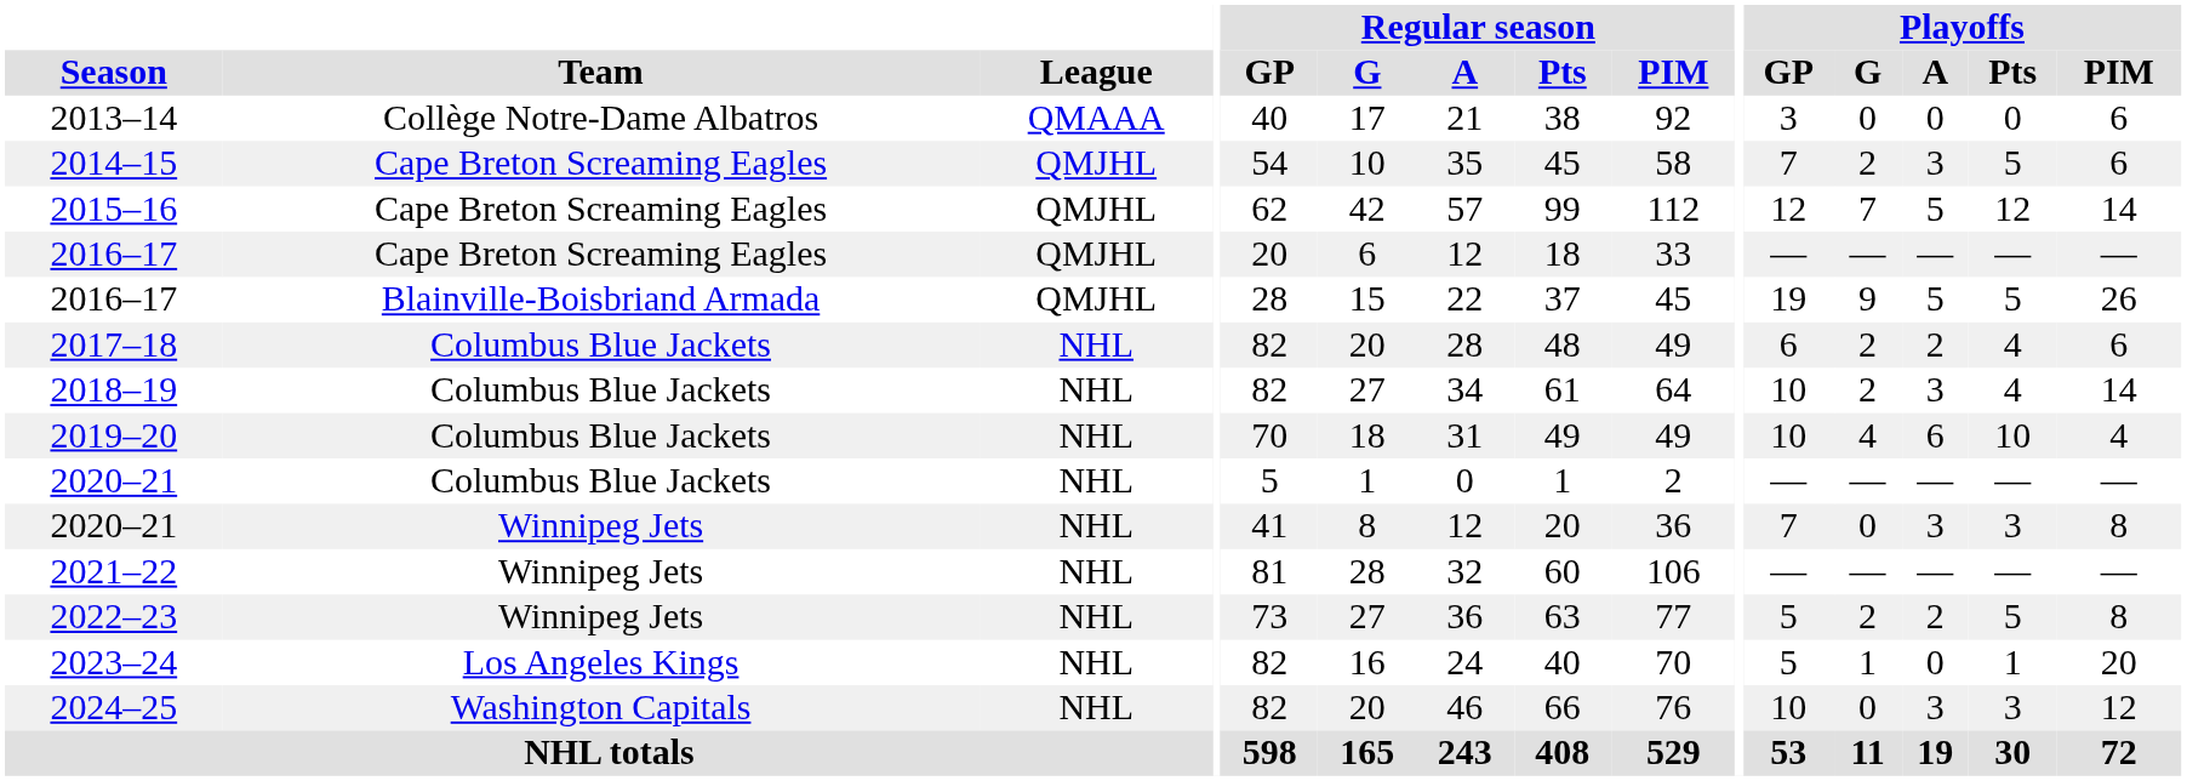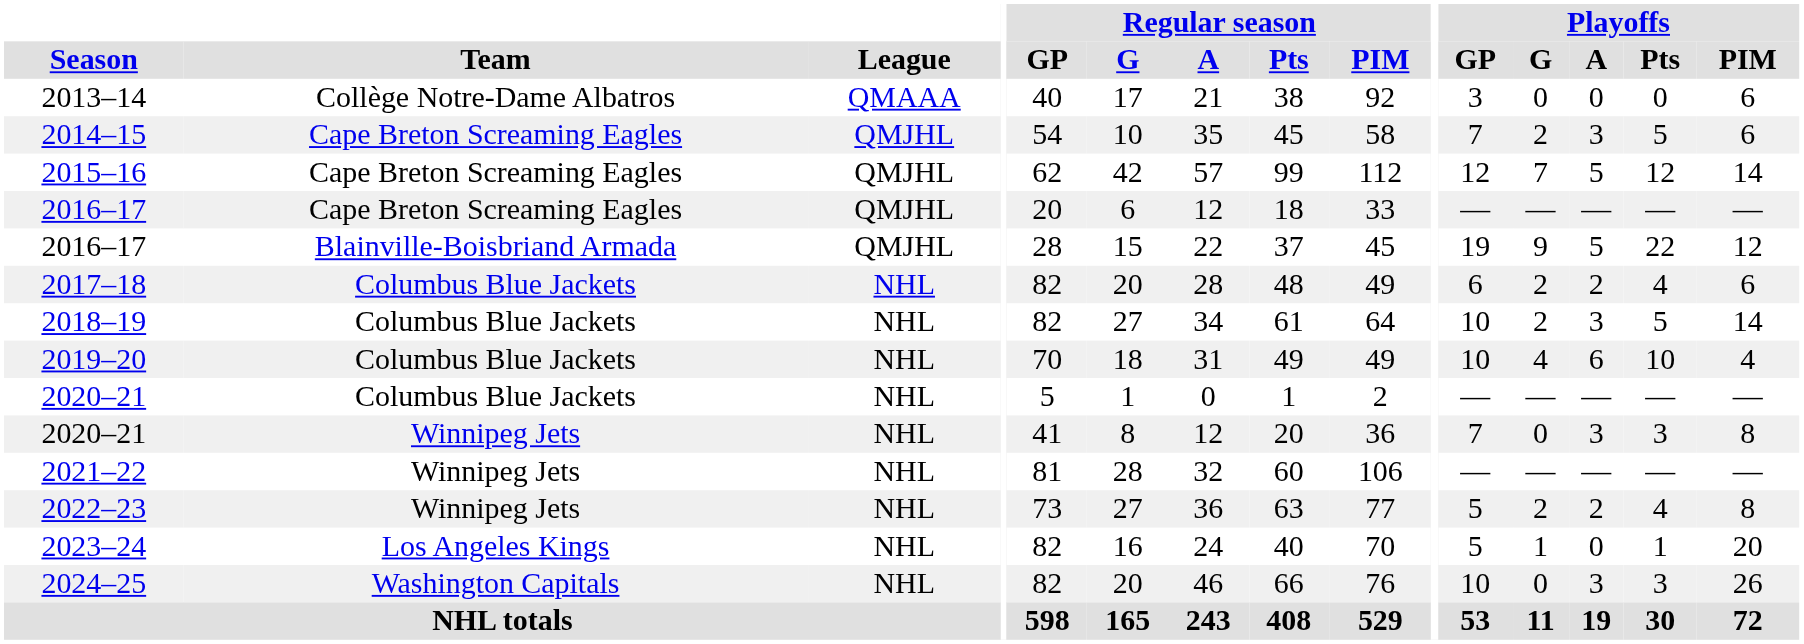2016–17 / Blainville-Boisbriand Armada | Playoffs / Pts: 5 -> 22
2016–17 / Blainville-Boisbriand Armada | Playoffs / PIM: 26 -> 12
2018–19 | Playoffs / Pts: 4 -> 5
2022–23 | Playoffs / Pts: 5 -> 4
2024–25 | Playoffs / PIM: 12 -> 26
